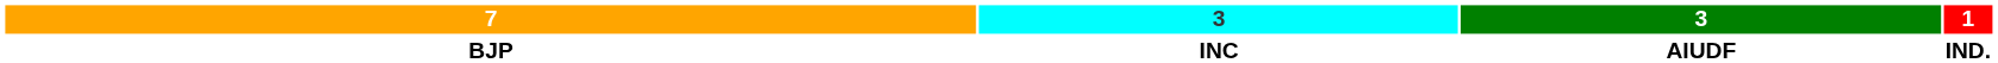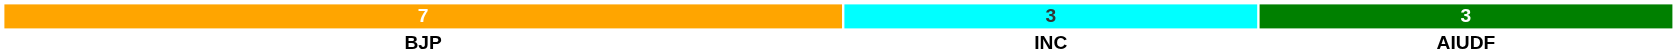- column: 1 | IND.
